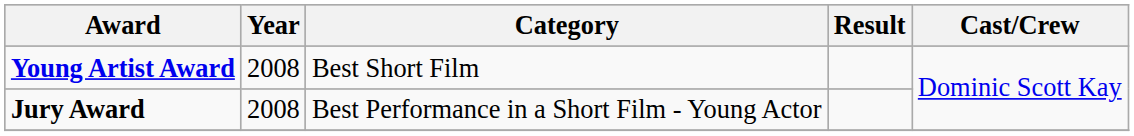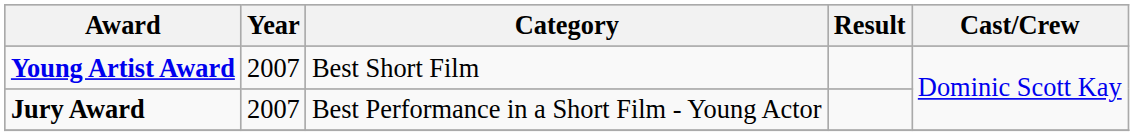Young Artist Award | Year: 2008 -> 2007
Jury Award | Year: 2008 -> 2007
